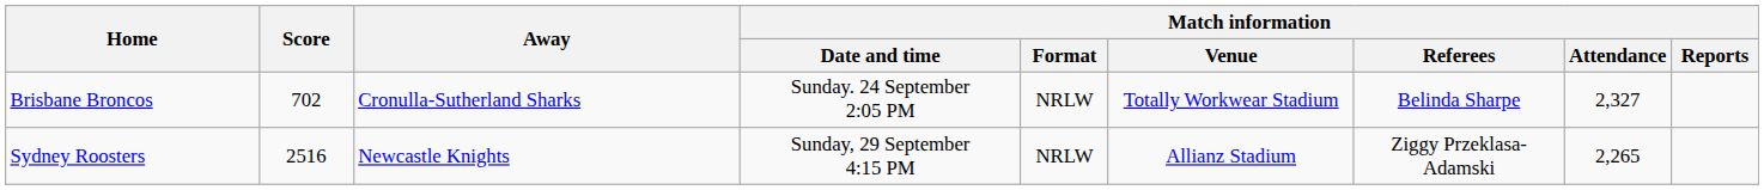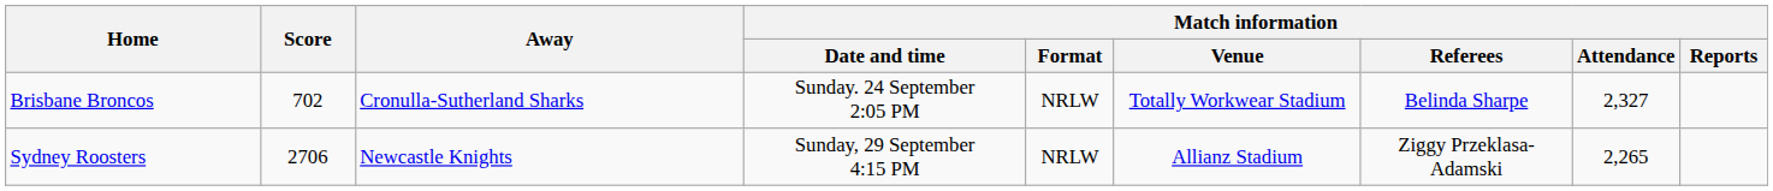Sydney Roosters | Score: 2516 -> 2706
